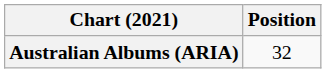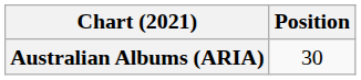Australian Albums (ARIA) | Position: 32 -> 30
